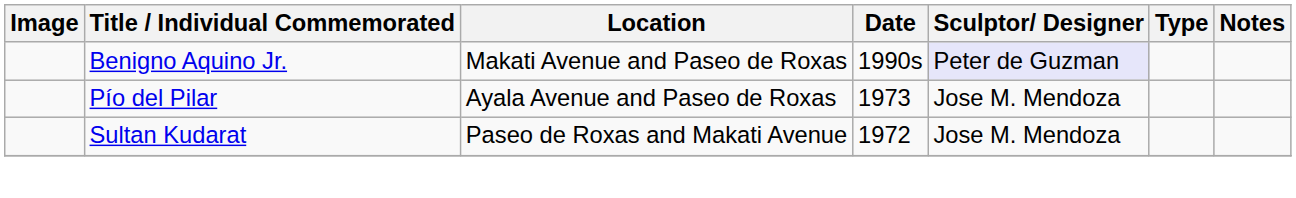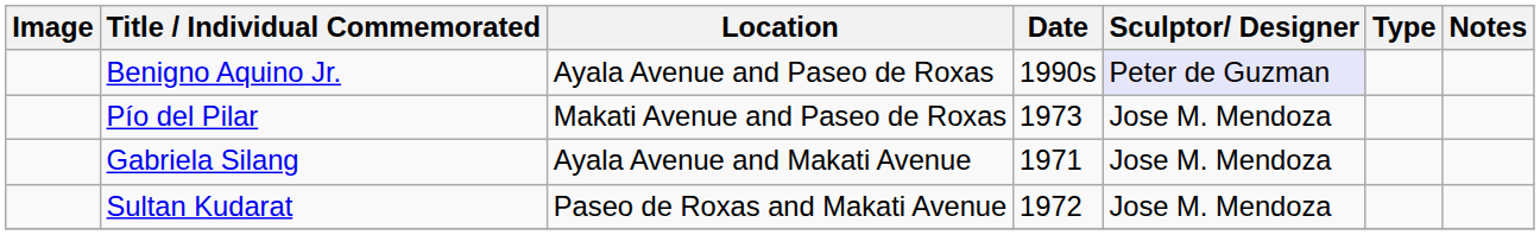Benigno Aquino Jr. | Location: Makati Avenue and Paseo de Roxas -> Ayala Avenue and Paseo de Roxas
Pío del Pilar | Location: Ayala Avenue and Paseo de Roxas -> Makati Avenue and Paseo de Roxas
+ row: Gabriela Silang | Ayala Avenue and Makati Avenue | 1971 | Jose M. Mendoza
